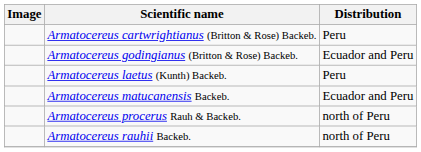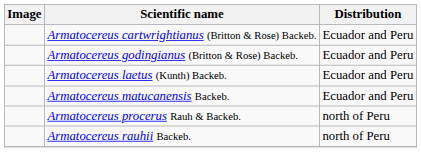Armatocereus cartwrightianus (Britton & Rose) Backeb. | Distribution: Peru -> Ecuador and Peru
Armatocereus laetus (Kunth) Backeb. | Distribution: Peru -> Ecuador and Peru
